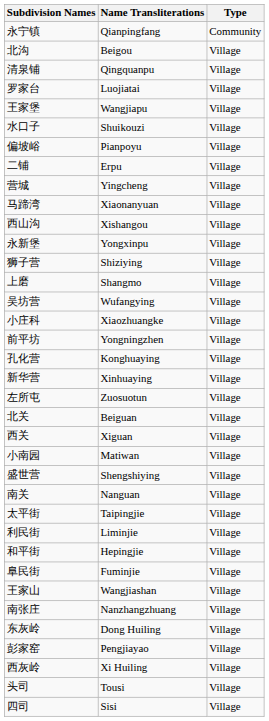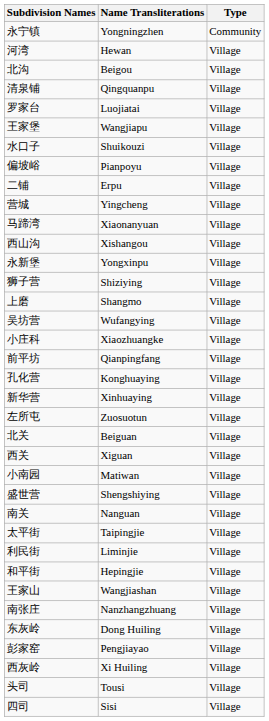永宁镇 | Name Transliterations: Qianpingfang -> Yongningzhen
+ row: 河湾 | Hewan | Village
前平坊 | Name Transliterations: Yongningzhen -> Qianpingfang
- row: 阜民街 | Fuminjie | Village
